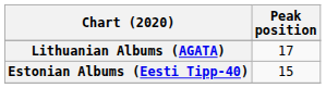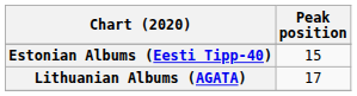rows swapped: Estonian Albums (Eesti Tipp-40) <-> Lithuanian Albums (AGATA)
